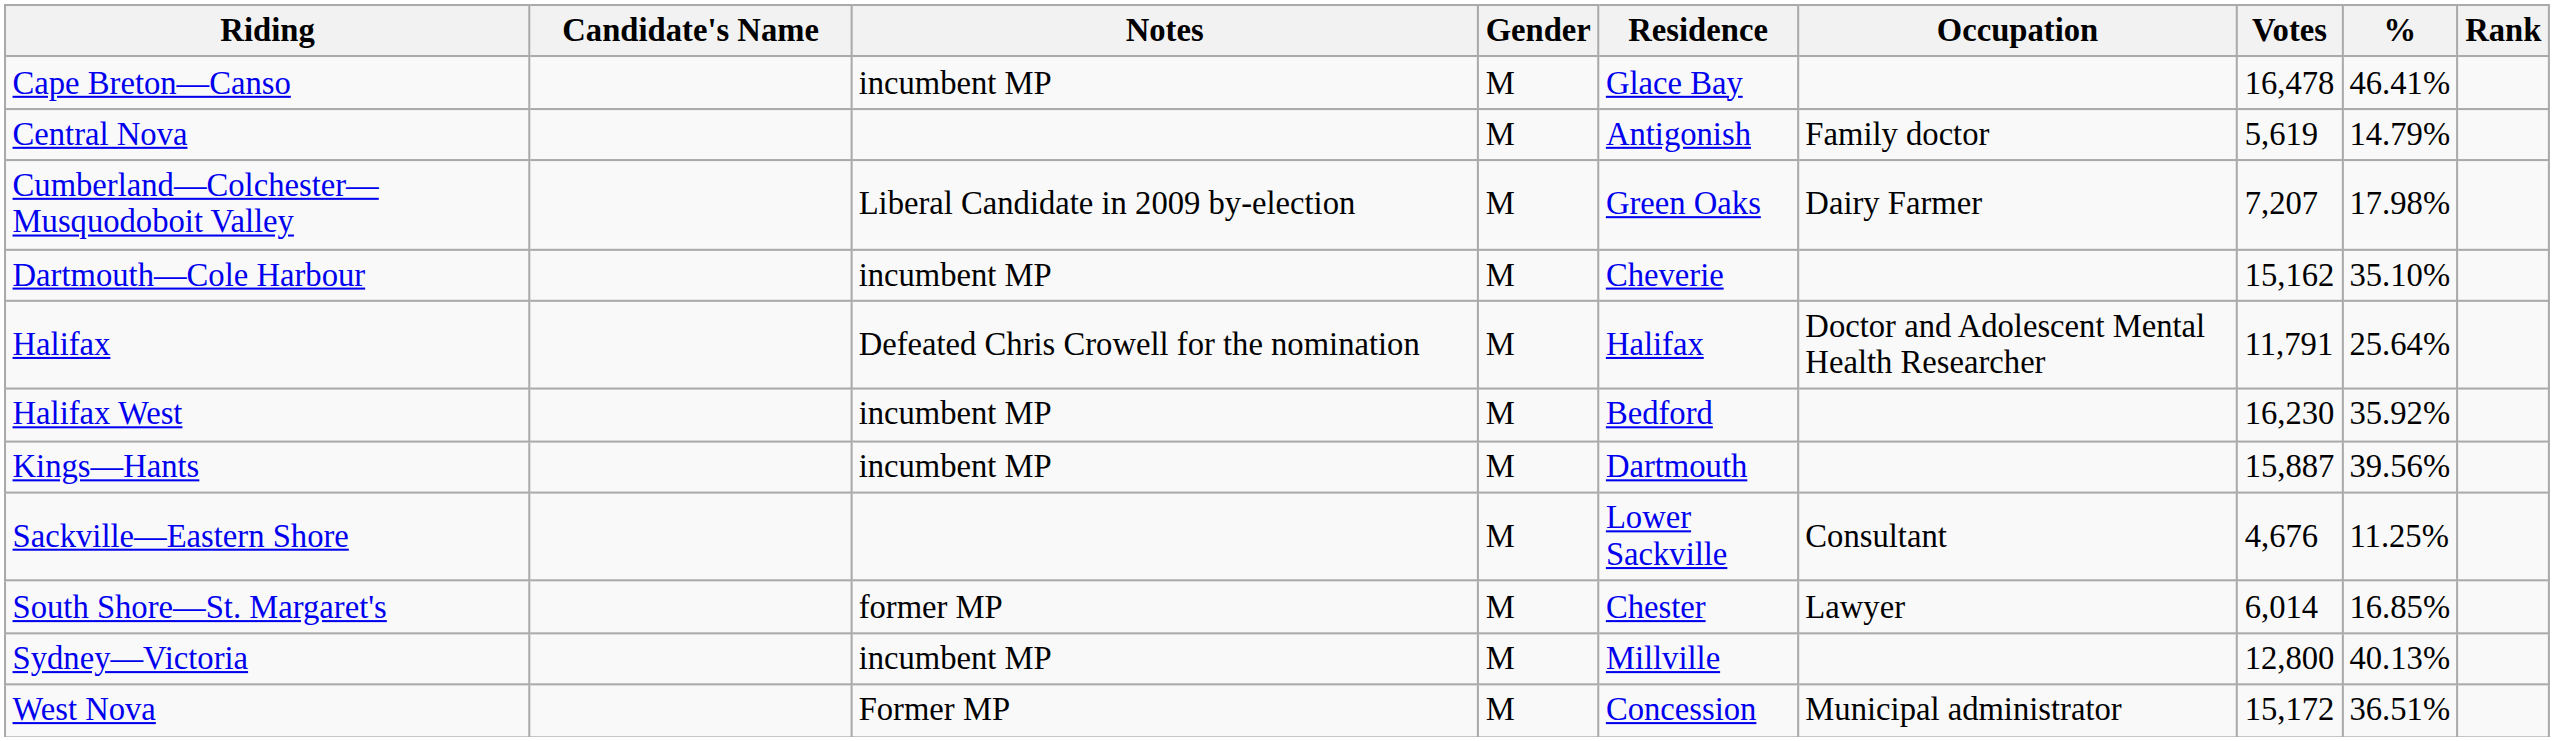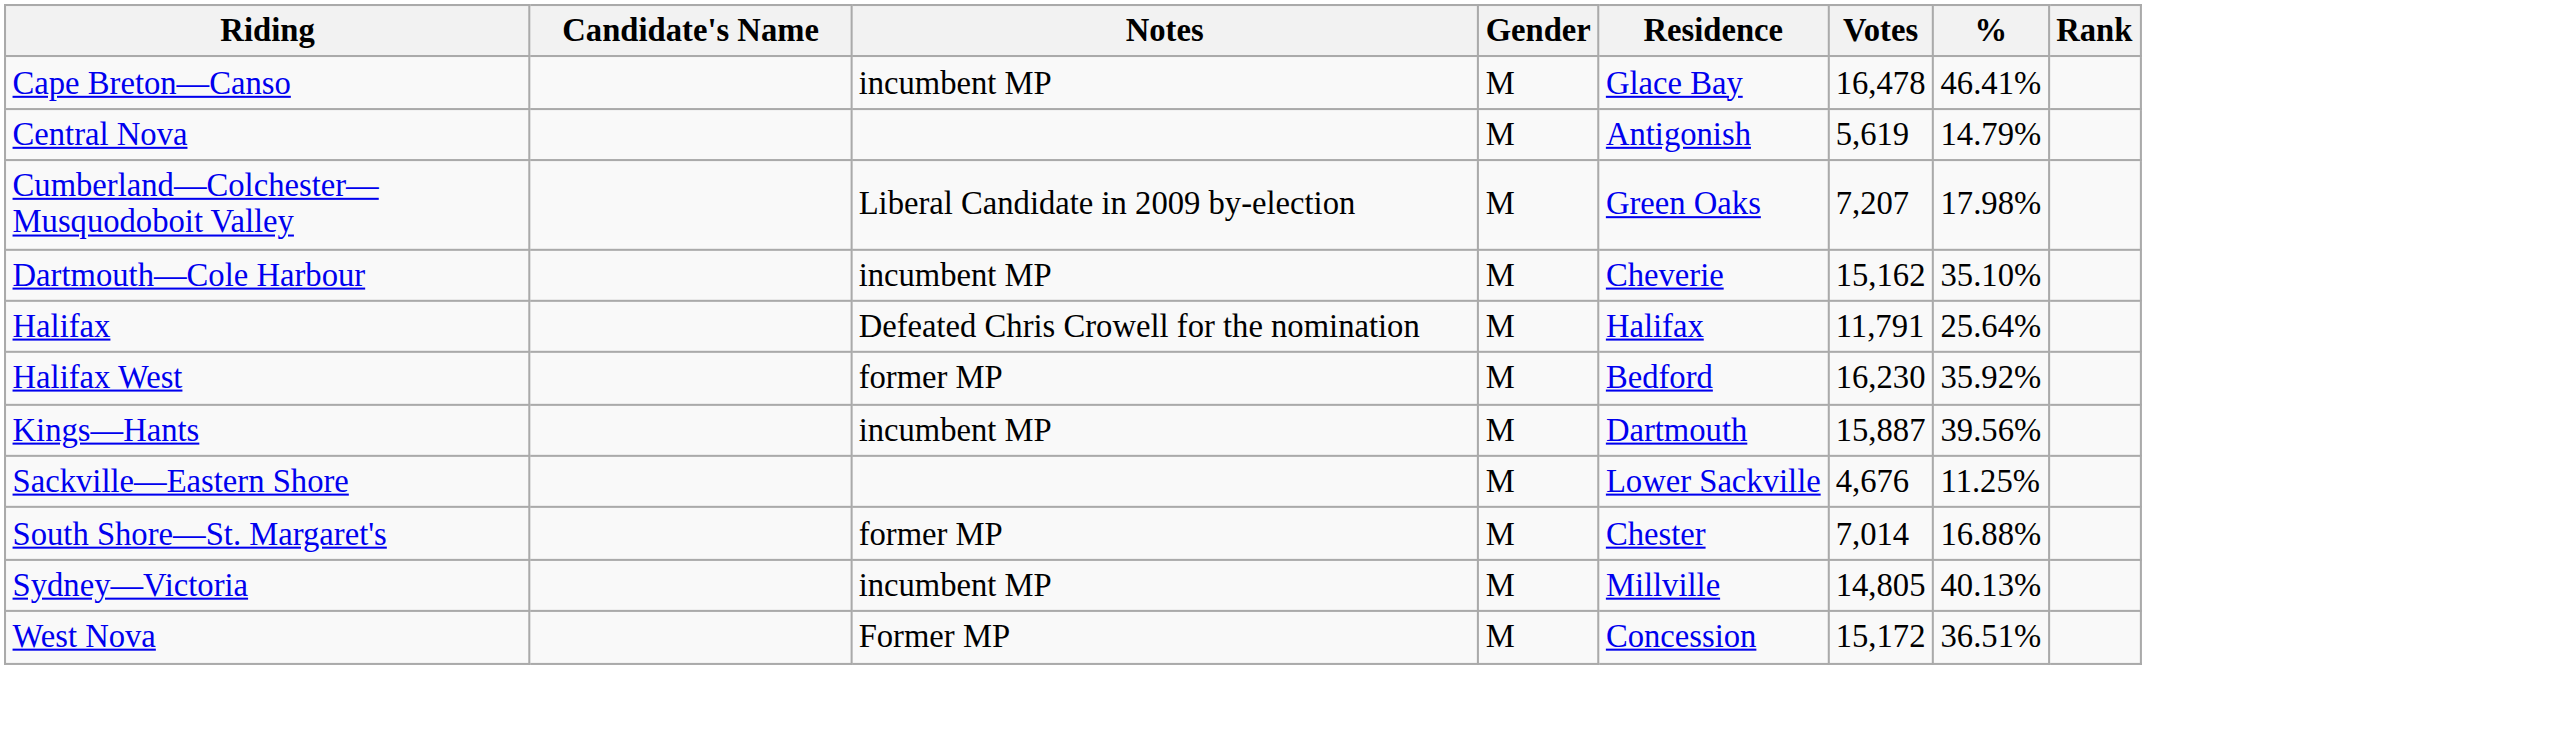- column: Occupation | Family doctor | Dairy Farmer | Doctor and Adolescent Mental Health Researcher | Consultant | Lawyer | Municipal administrator
Halifax West | Notes: incumbent MP -> former MP
South Shore—St. Margaret's | Votes: 6,014 -> 7,014
South Shore—St. Margaret's | %: 16.85% -> 16.88%
Sydney—Victoria | Votes: 12,800 -> 14,805
